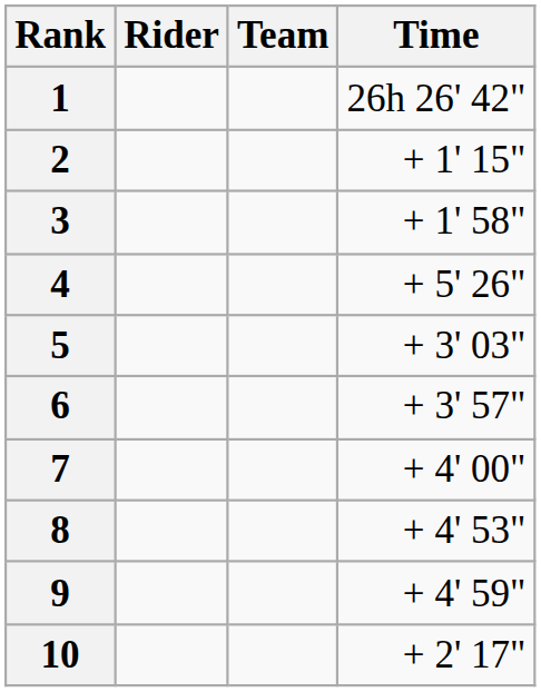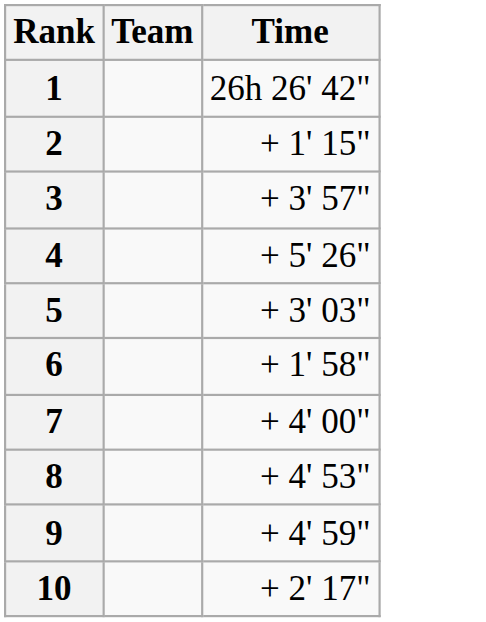- column: Rider
3 | Time: + 1' 58" -> + 3' 57"
6 | Time: + 3' 57" -> + 1' 58"
